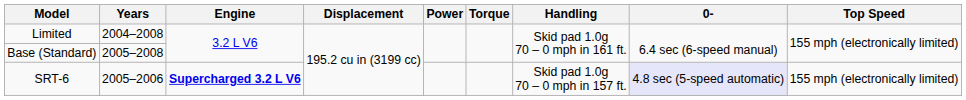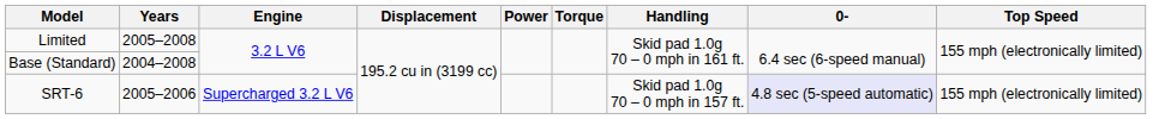Limited | Years: 2004–2008 -> 2005–2008
Base (Standard) | Years: 2005–2008 -> 2004–2008
SRT-6 | Engine: bold -> normal
